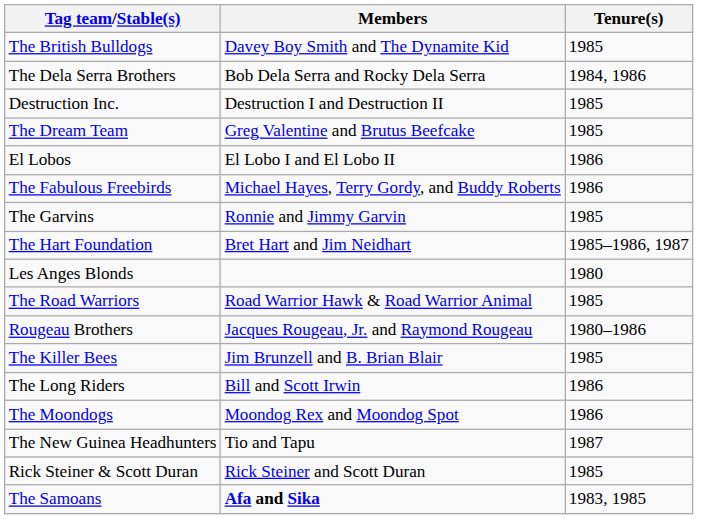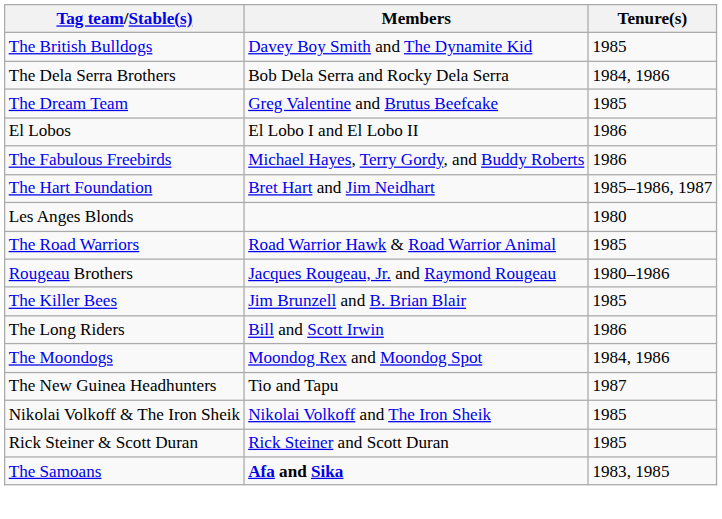- row: Destruction Inc. | Destruction I and Destruction II | 1985
- row: The Garvins | Ronnie and Jimmy Garvin | 1985
The Moondogs | Tenure(s): 1986 -> 1984, 1986
+ row: Nikolai Volkoff & The Iron Sheik | Nikolai Volkoff and The Iron Sheik | 1985
